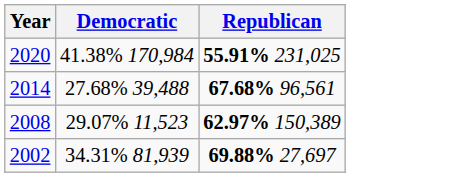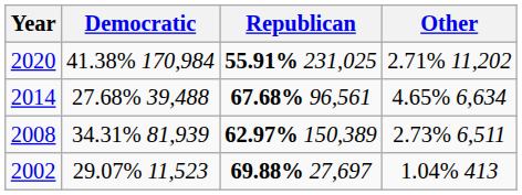+ column: Other | 2.71% 11,202 | 4.65% 6,634 | 2.73% 6,511 | 1.04% 413
2008 | Democratic: 29.07% 11,523 -> 34.31% 81,939
2002 | Democratic: 34.31% 81,939 -> 29.07% 11,523
